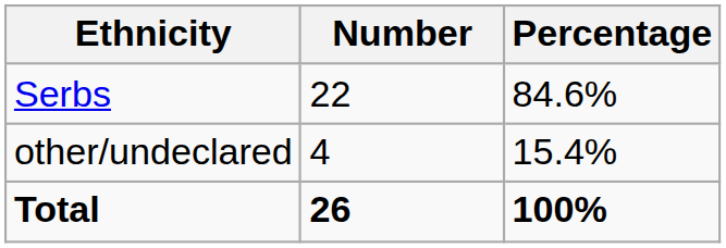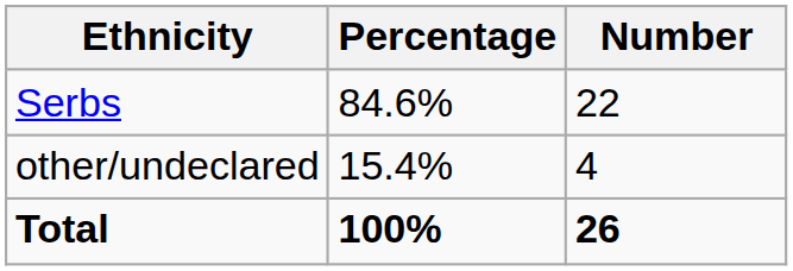columns swapped: Number <-> Percentage
